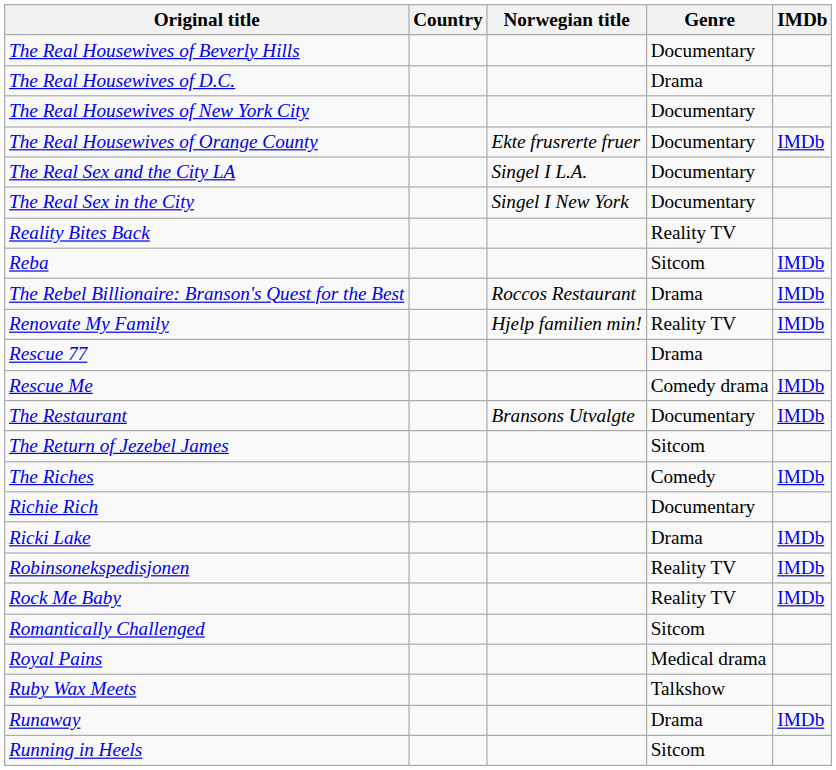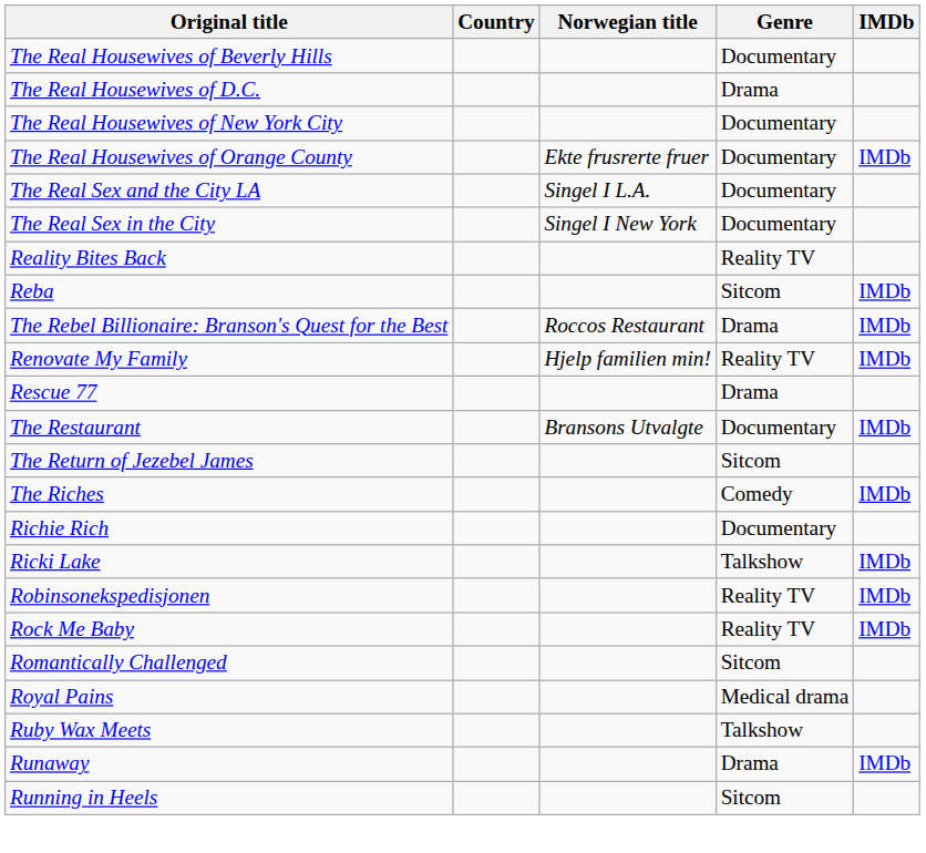- row: Rescue Me | Comedy drama | IMDb
Ricki Lake | Genre: Drama -> Talkshow
